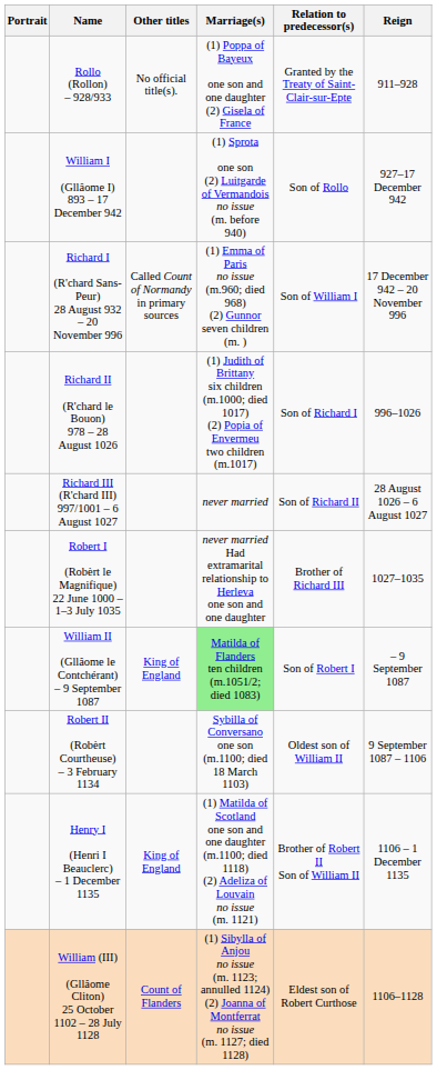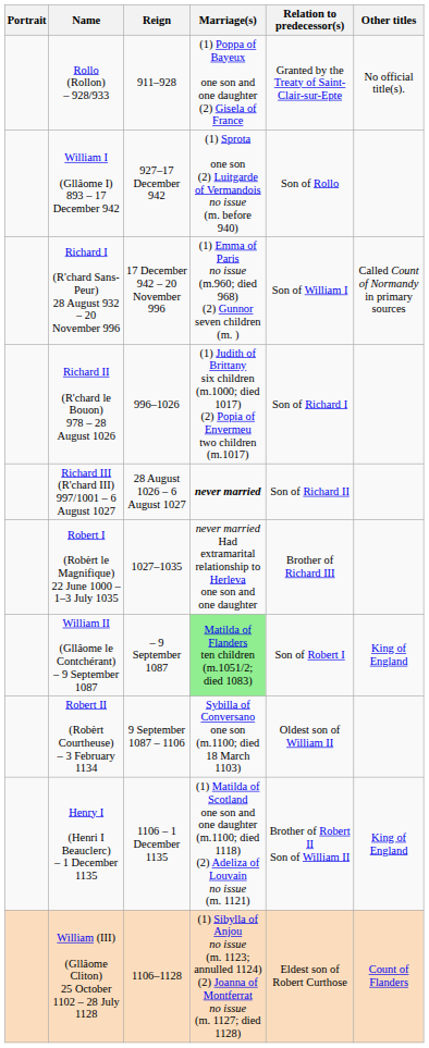columns swapped: Reign <-> Other titles
Richard III (R'chard III) 997/1001 – 6 August 1027 | Marriage(s): normal -> bold
